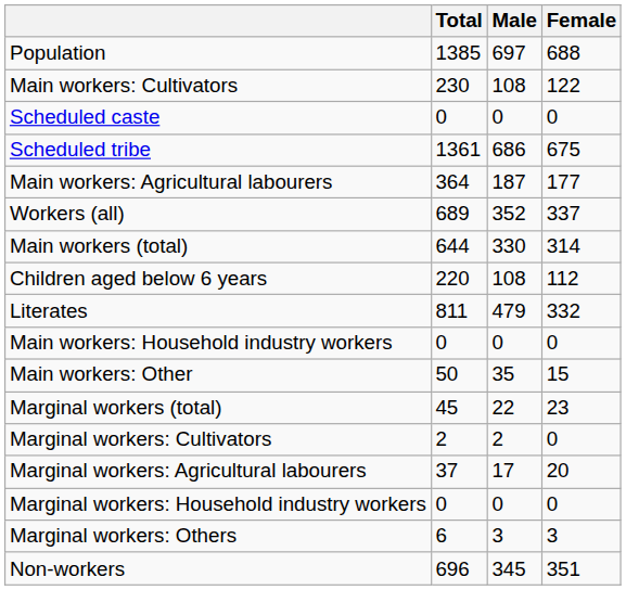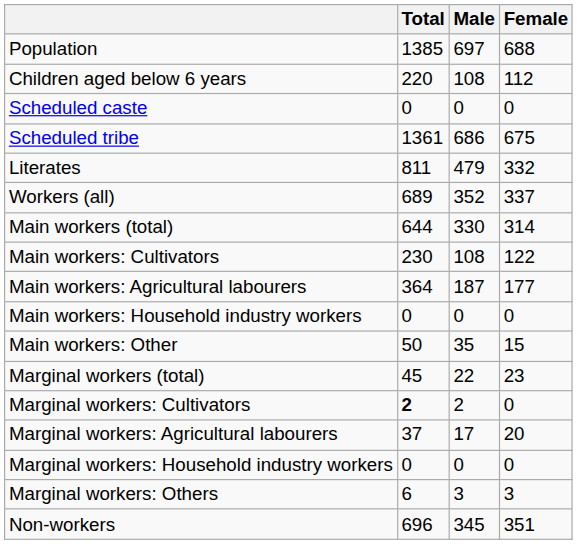rows swapped: Children aged below 6 years <-> Main workers: Cultivators
rows swapped: Literates <-> Main workers: Agricultural labourers
Marginal workers: Cultivators | Total: normal -> bold
